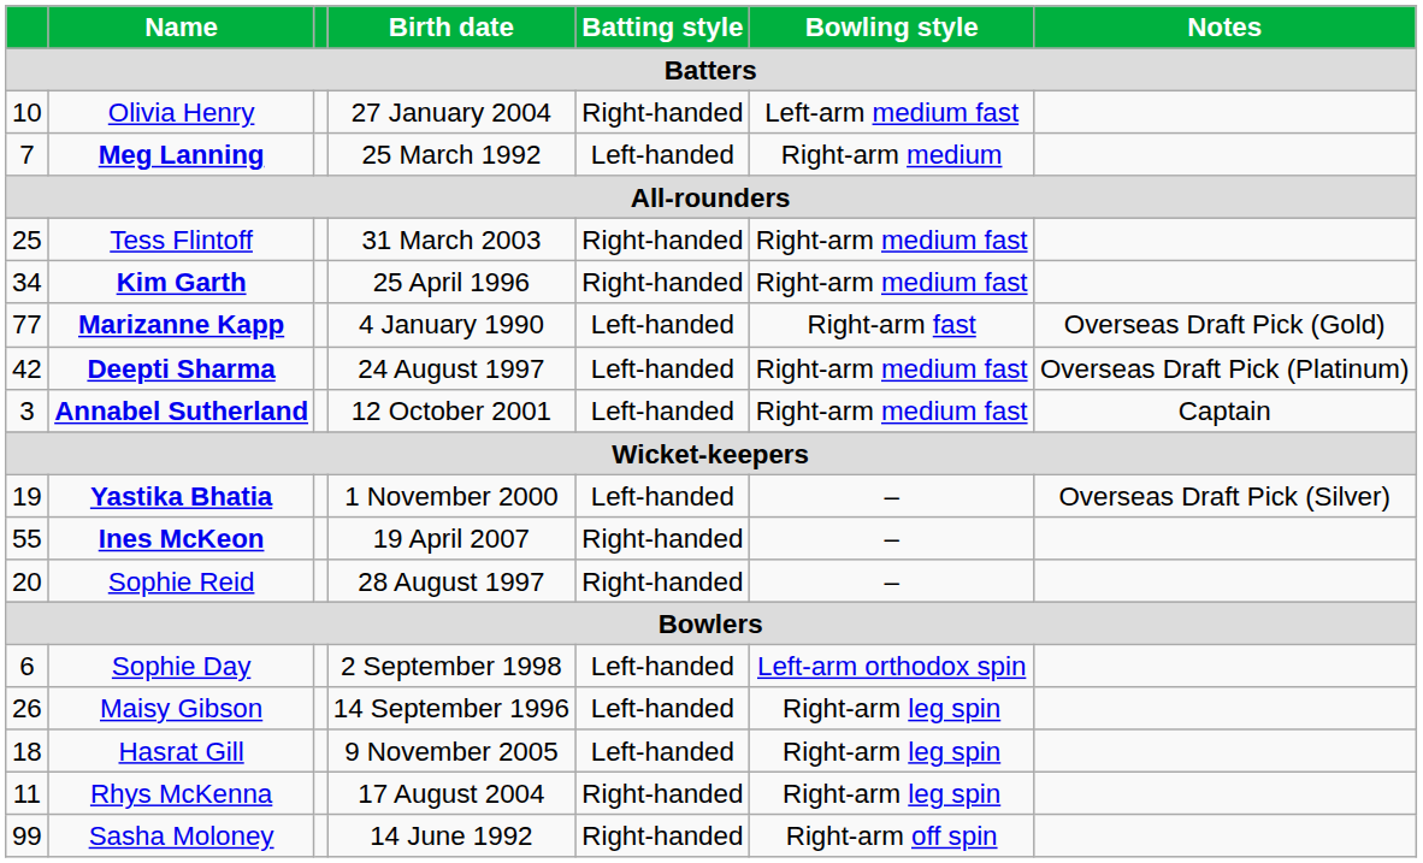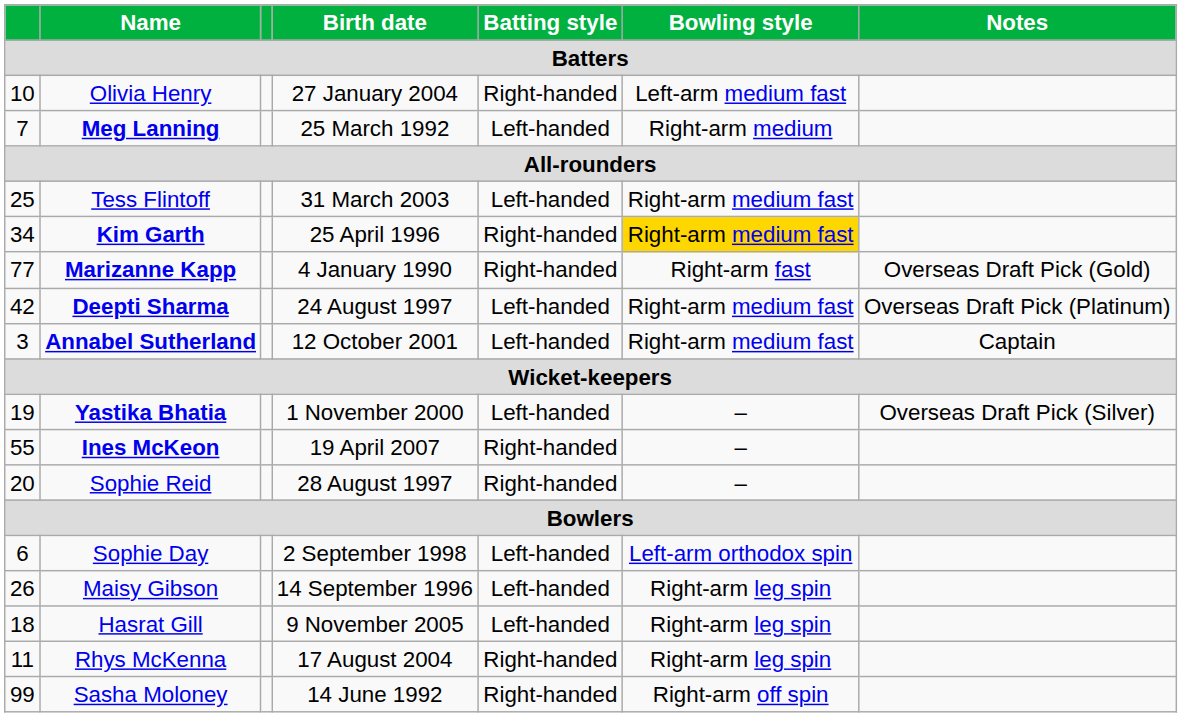Tess Flintoff | Batting style: Right-handed -> Left-handed
Kim Garth | Bowling style: no background -> gold background
Marizanne Kapp | Batting style: Left-handed -> Right-handed
